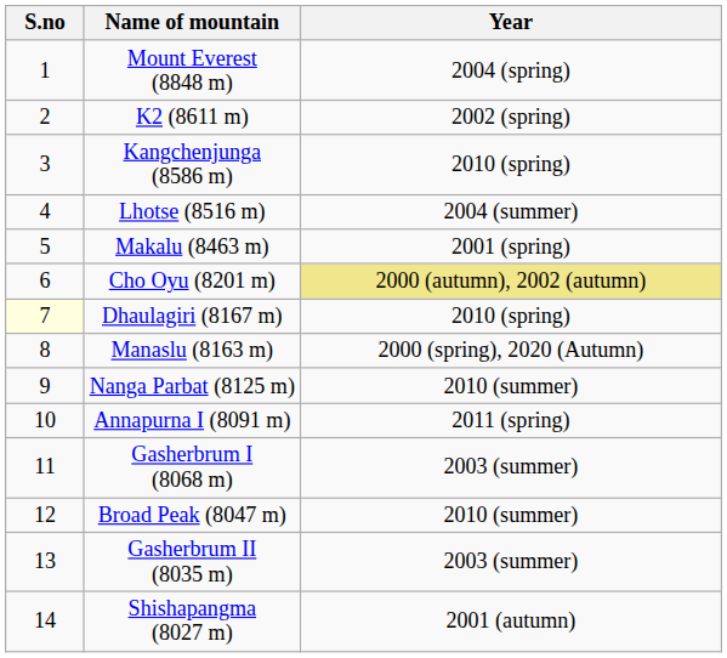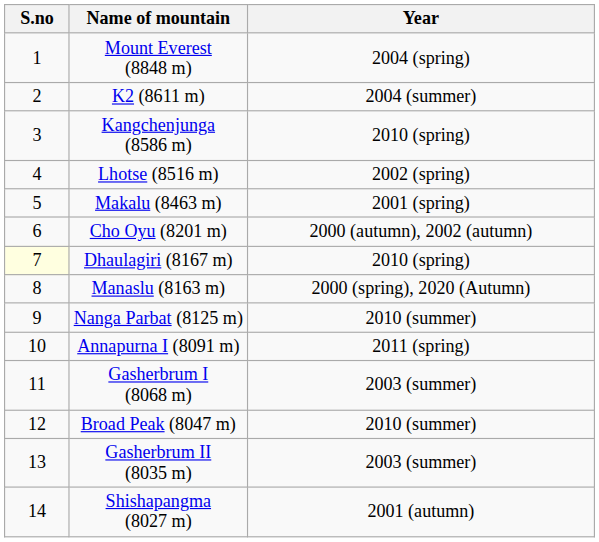K2 (8611 m) | Year: 2002 (spring) -> 2004 (summer)
Lhotse (8516 m) | Year: 2004 (summer) -> 2002 (spring)
Cho Oyu (8201 m) | Year: khaki background -> no background
